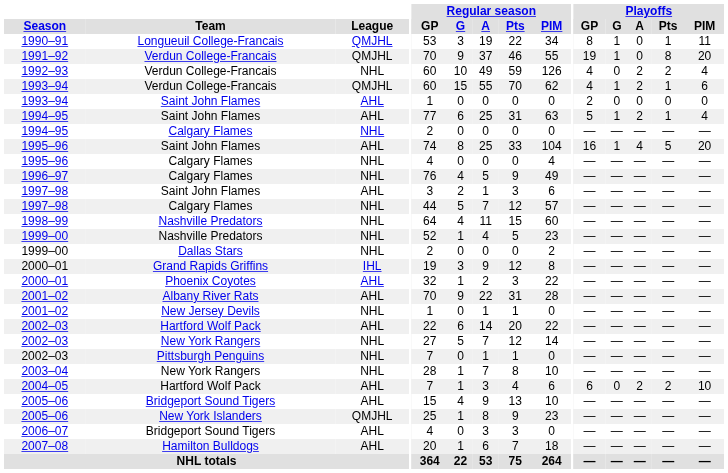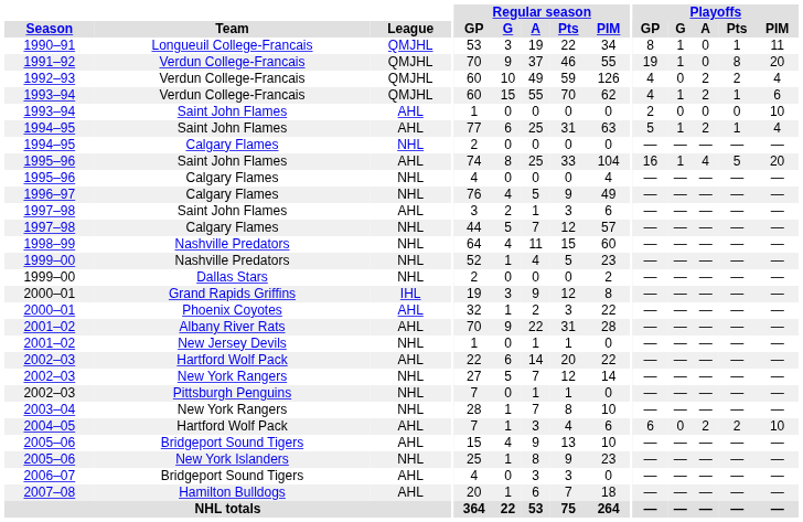1992–93 | League: NHL -> QMJHL
1993–94 / Saint John Flames | Playoffs / PIM: 0 -> 10
2005–06 / New York Islanders | League: QMJHL -> NHL
